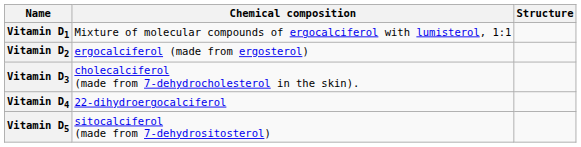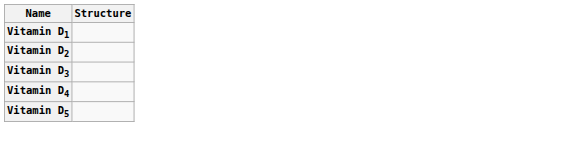- column: Chemical composition | Mixture of molecular compounds of ergocalciferol with lumisterol, 1:1 | ergocalciferol (made from ergosterol) | cholecalciferol (made from 7-dehydrocholesterol in the skin). | 22-dihydroergocalciferol | sitocalciferol (made from 7-dehydrositosterol)
